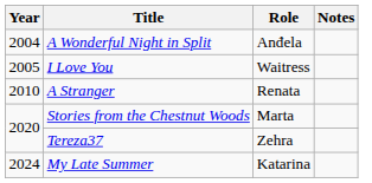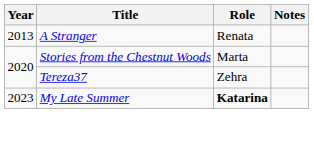- row: 2004 | A Wonderful Night in Split | Anđela
- row: 2005 | I Love You | Waitress
A Stranger | Year: 2010 -> 2013
My Late Summer | Year: 2024 -> 2023
My Late Summer | Role: normal -> bold
